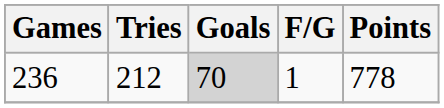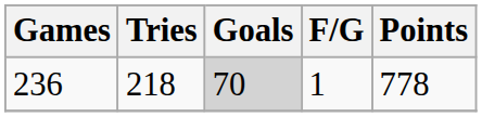236 | Tries: 212 -> 218
